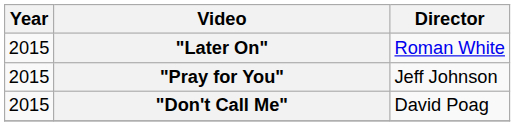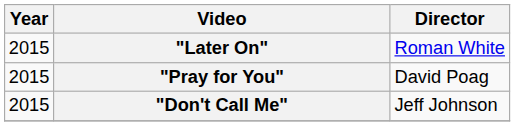"Pray for You" | Director: Jeff Johnson -> David Poag
"Don't Call Me" | Director: David Poag -> Jeff Johnson
